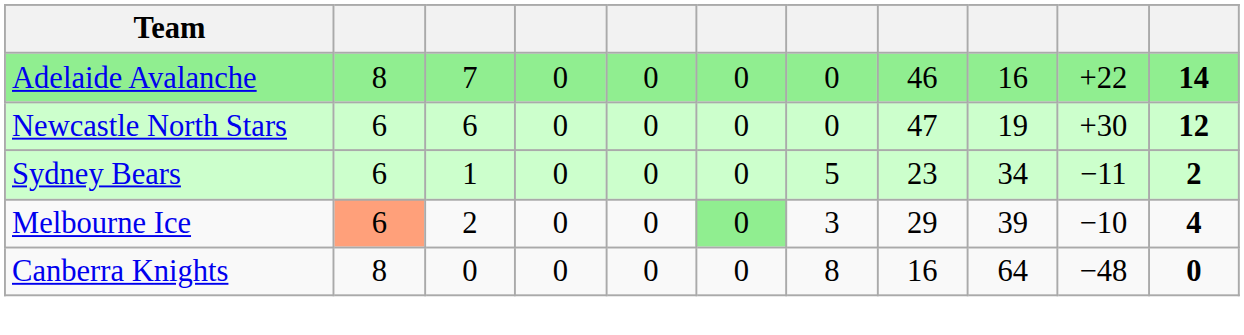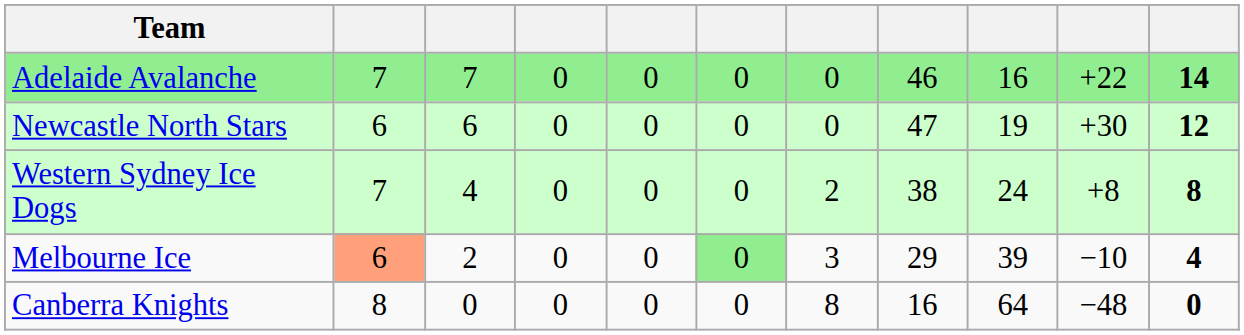Adelaide Avalanche | column 2: 8 -> 7
- row: Sydney Bears | 6 | 1 | 0 | 0 | 0 | 5 | 23 | 34 | −11 | 2
+ row: Western Sydney Ice Dogs | 7 | 4 | 0 | 0 | 0 | 2 | 38 | 24 | +8 | 8
